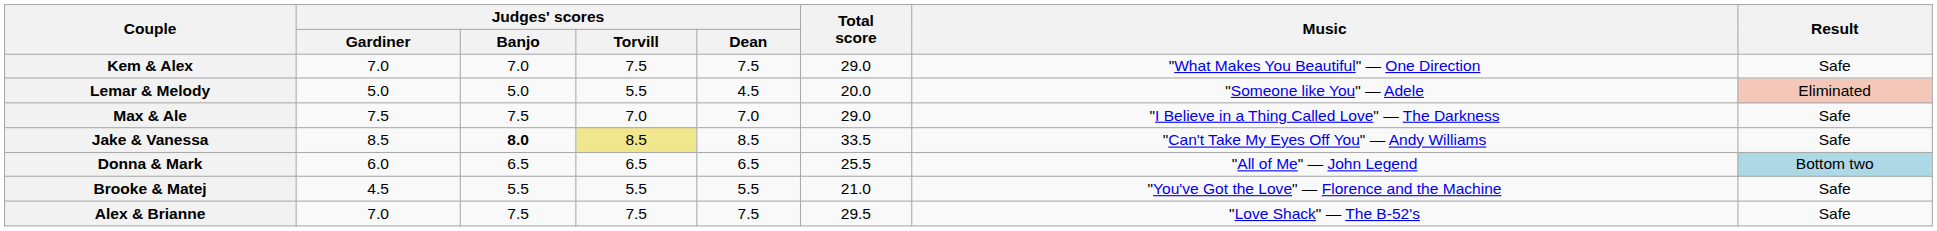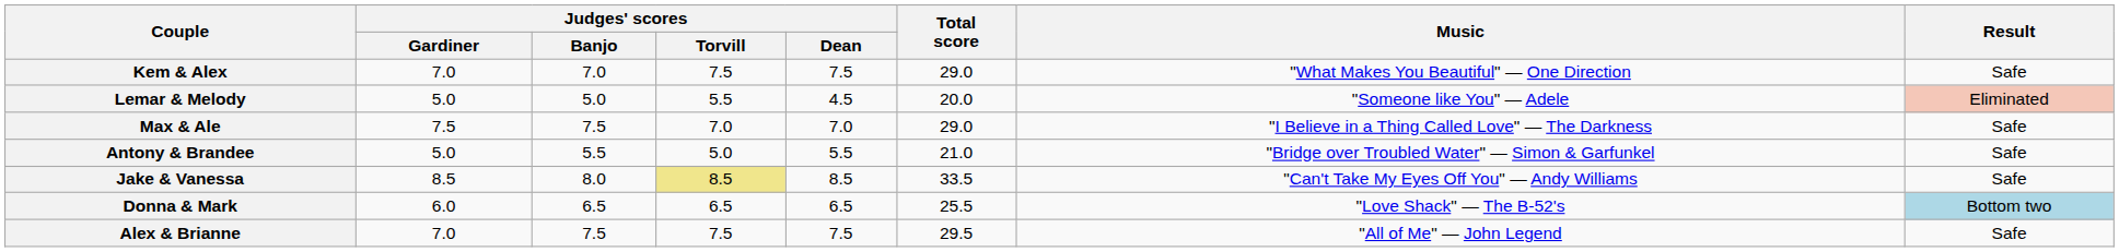+ row: Antony & Brandee | 5.0 | 5.5 | 5.0 | 5.5 | 21.0 | "Bridge over Troubled Water" — Simon & Garfunkel | Safe
Jake & Vanessa | Judges' scores / Banjo: bold -> normal
Donna & Mark | Music: "All of Me" — John Legend -> "Love Shack" — The B-52's
- row: Brooke & Matej | 4.5 | 5.5 | 5.5 | 5.5 | 21.0 | "You've Got the Love" — Florence and the Machine | Safe
Alex & Brianne | Music: "Love Shack" — The B-52's -> "All of Me" — John Legend
